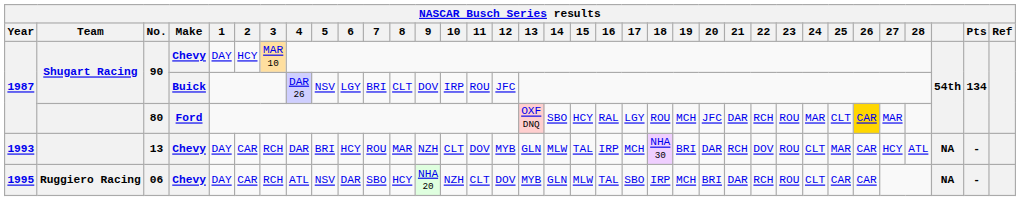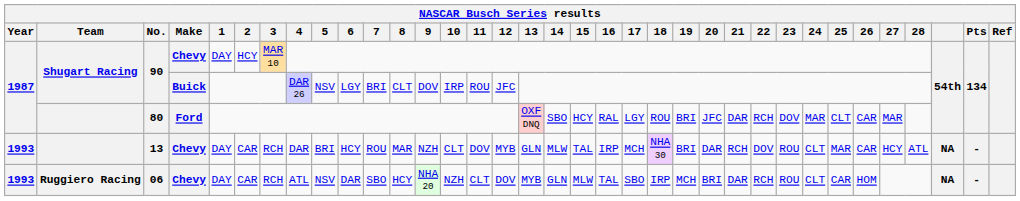80 | 19: MCH -> BRI
80 | 23: ROU -> DOV
80 | 26: gold background -> no background
06 | Year: 1995 -> 1993
06 | 26: CAR -> HOM
